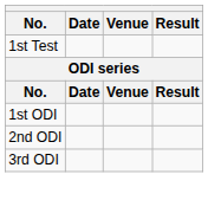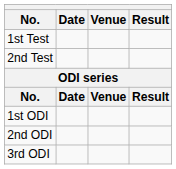+ row: 2nd Test
